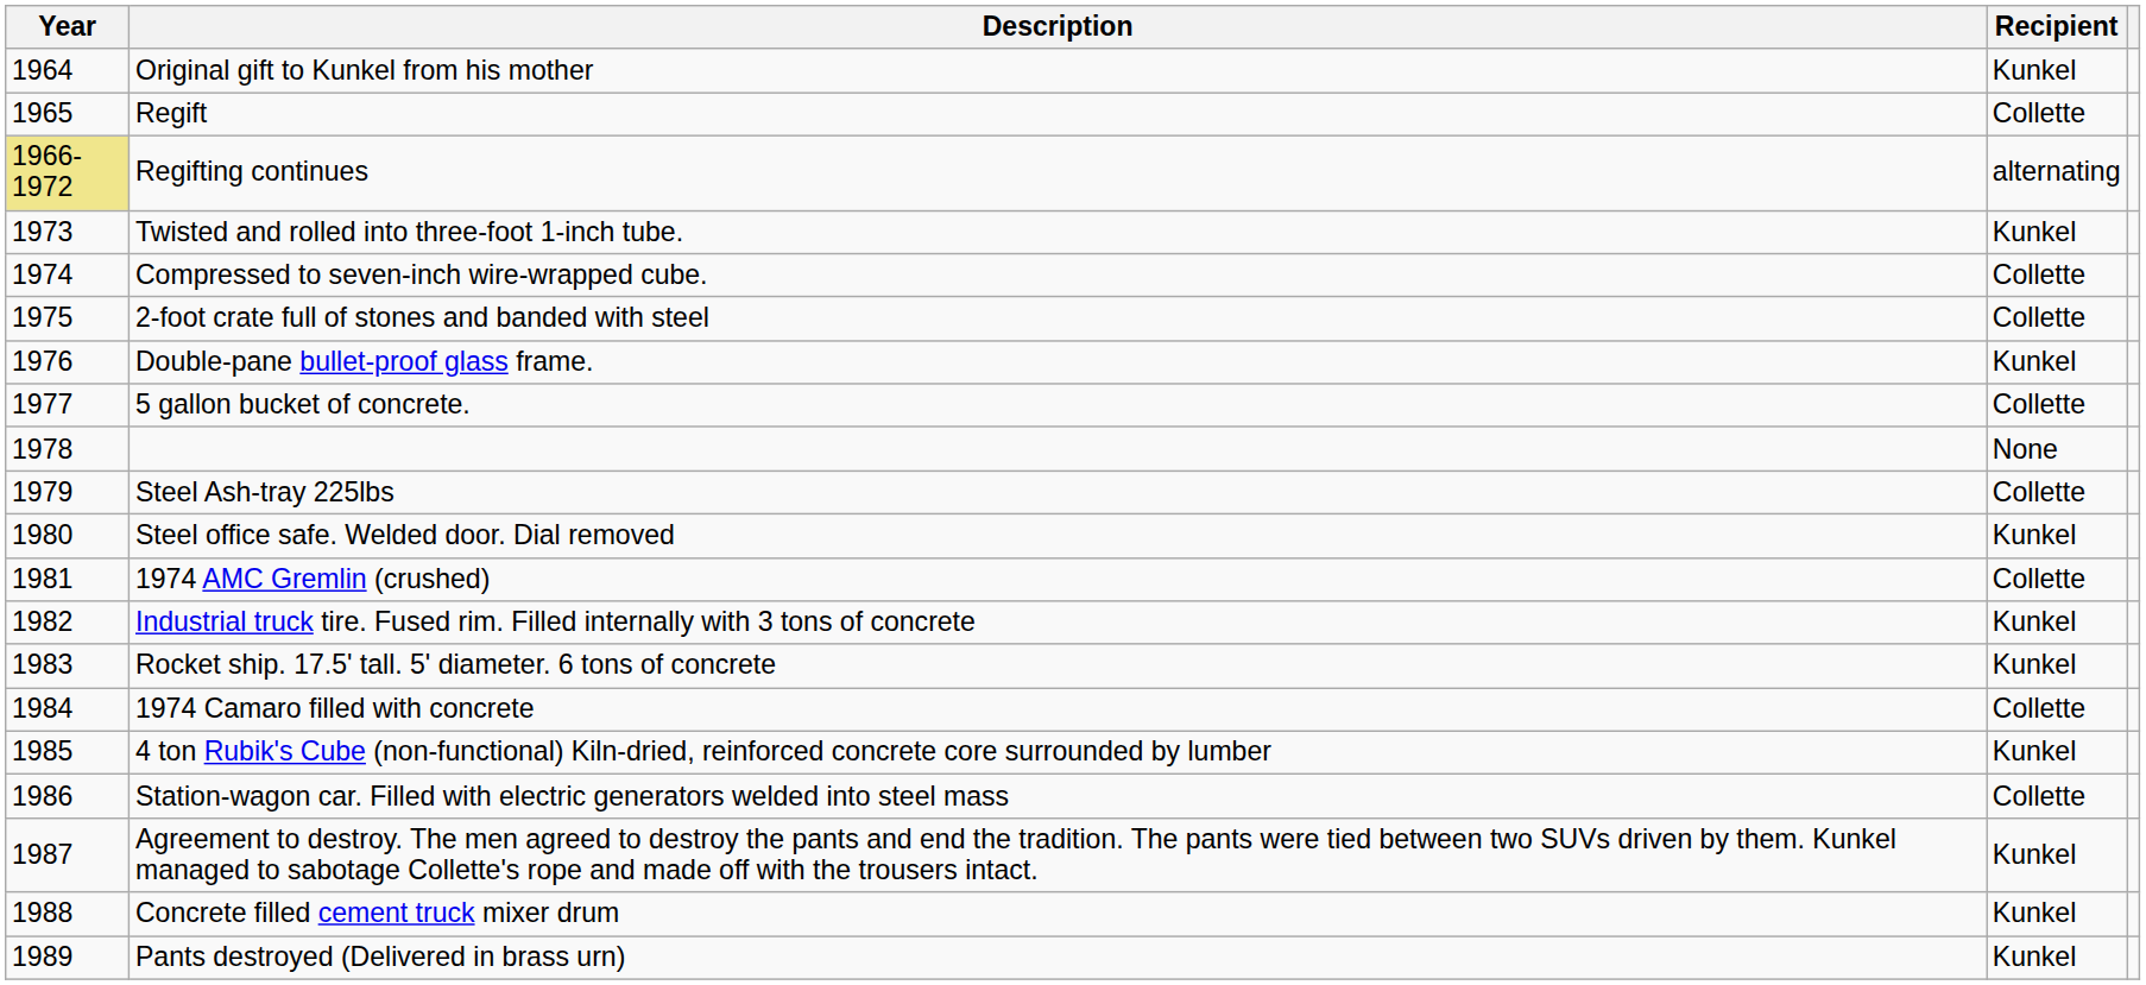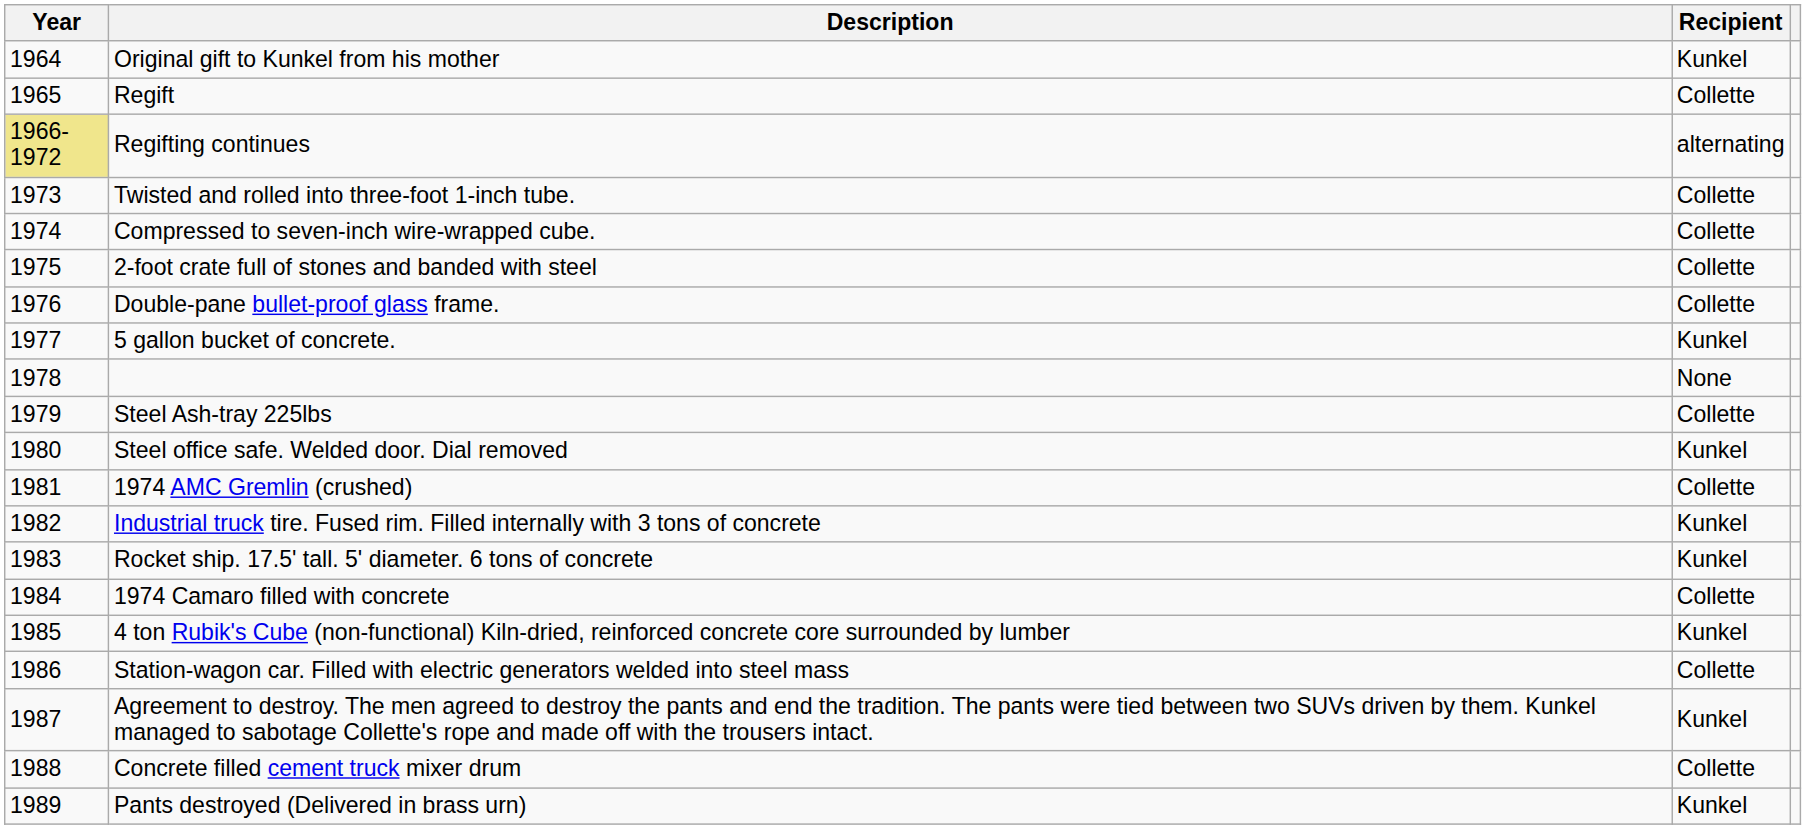Twisted and rolled into three-foot 1-inch tube. | Recipient: Kunkel -> Collette
Double-pane bullet-proof glass frame. | Recipient: Kunkel -> Collette
5 gallon bucket of concrete. | Recipient: Collette -> Kunkel
Concrete filled cement truck mixer drum | Recipient: Kunkel -> Collette
